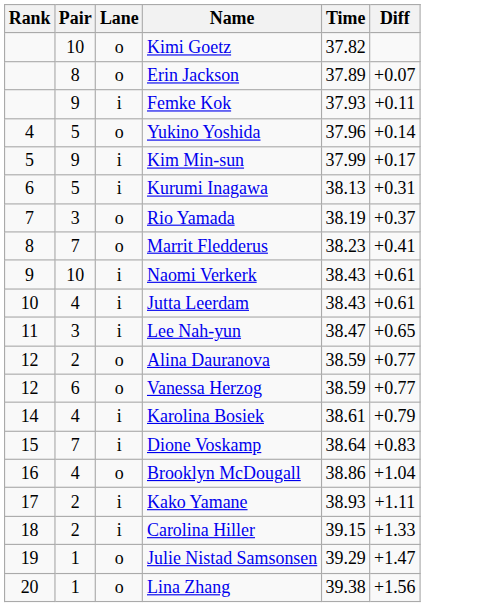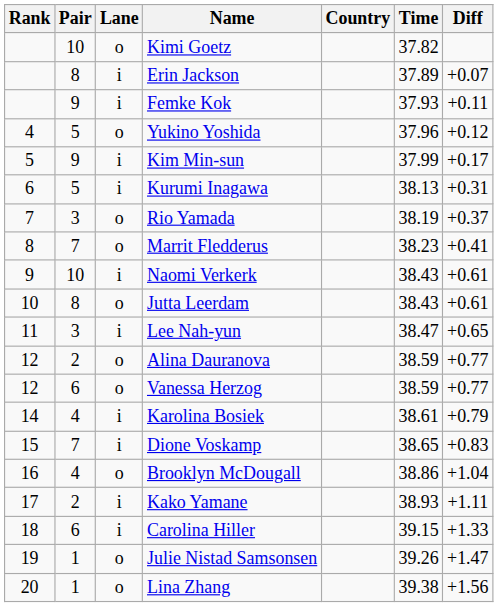+ column: Country
Erin Jackson | Lane: o -> i
Yukino Yoshida | Diff: +0.14 -> +0.12
Jutta Leerdam | Pair: 4 -> 8
Jutta Leerdam | Lane: i -> o
Dione Voskamp | Time: 38.64 -> 38.65
Carolina Hiller | Pair: 2 -> 6
Julie Nistad Samsonsen | Time: 39.29 -> 39.26
